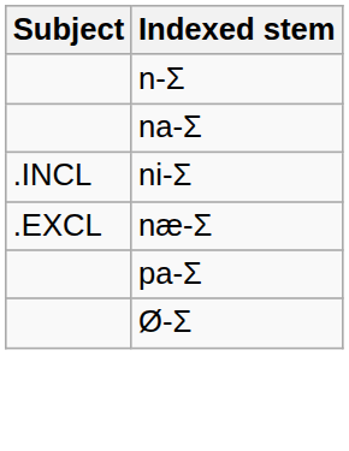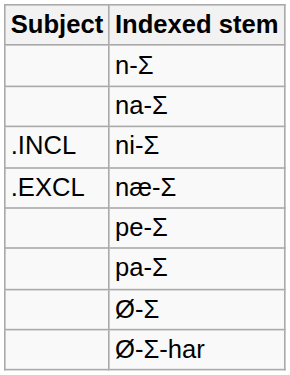+ row: pe-Σ
+ row: Ø-Σ-har
